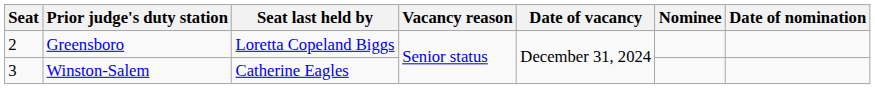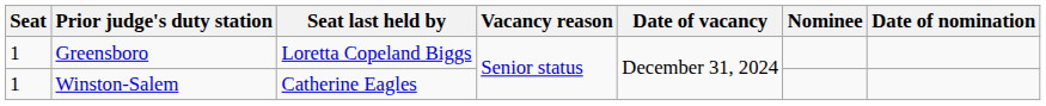Greensboro | Seat: 2 -> 1
Winston-Salem | Seat: 3 -> 1
